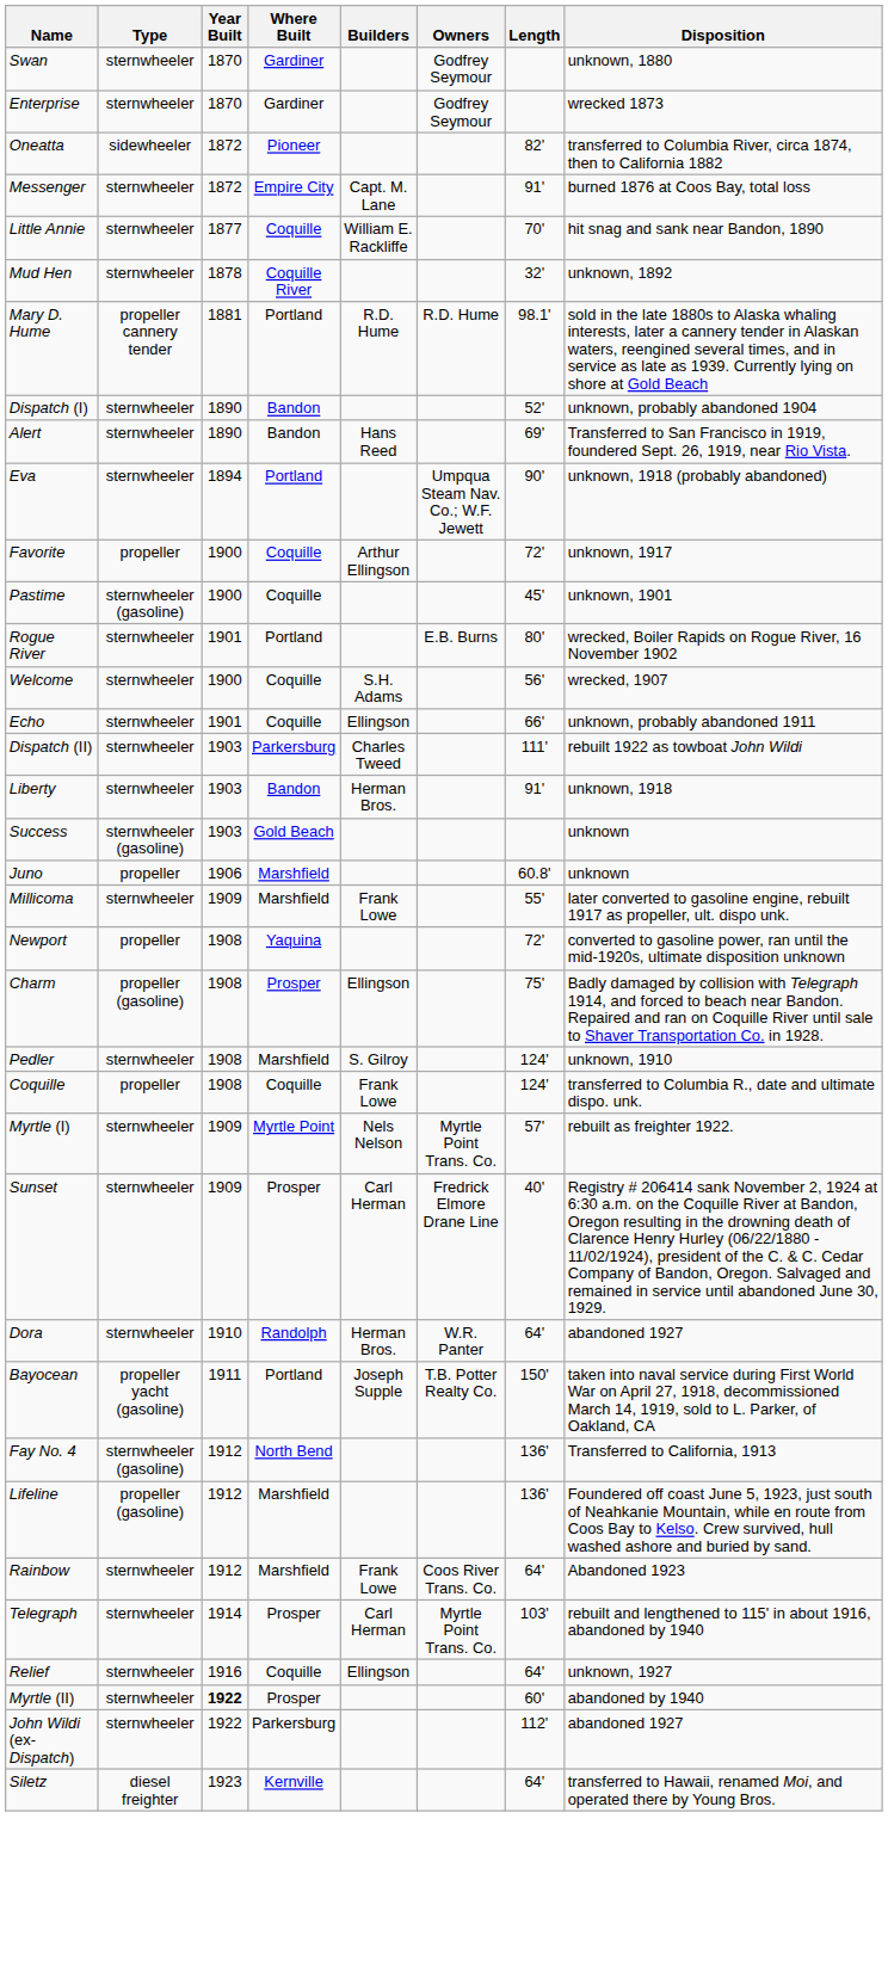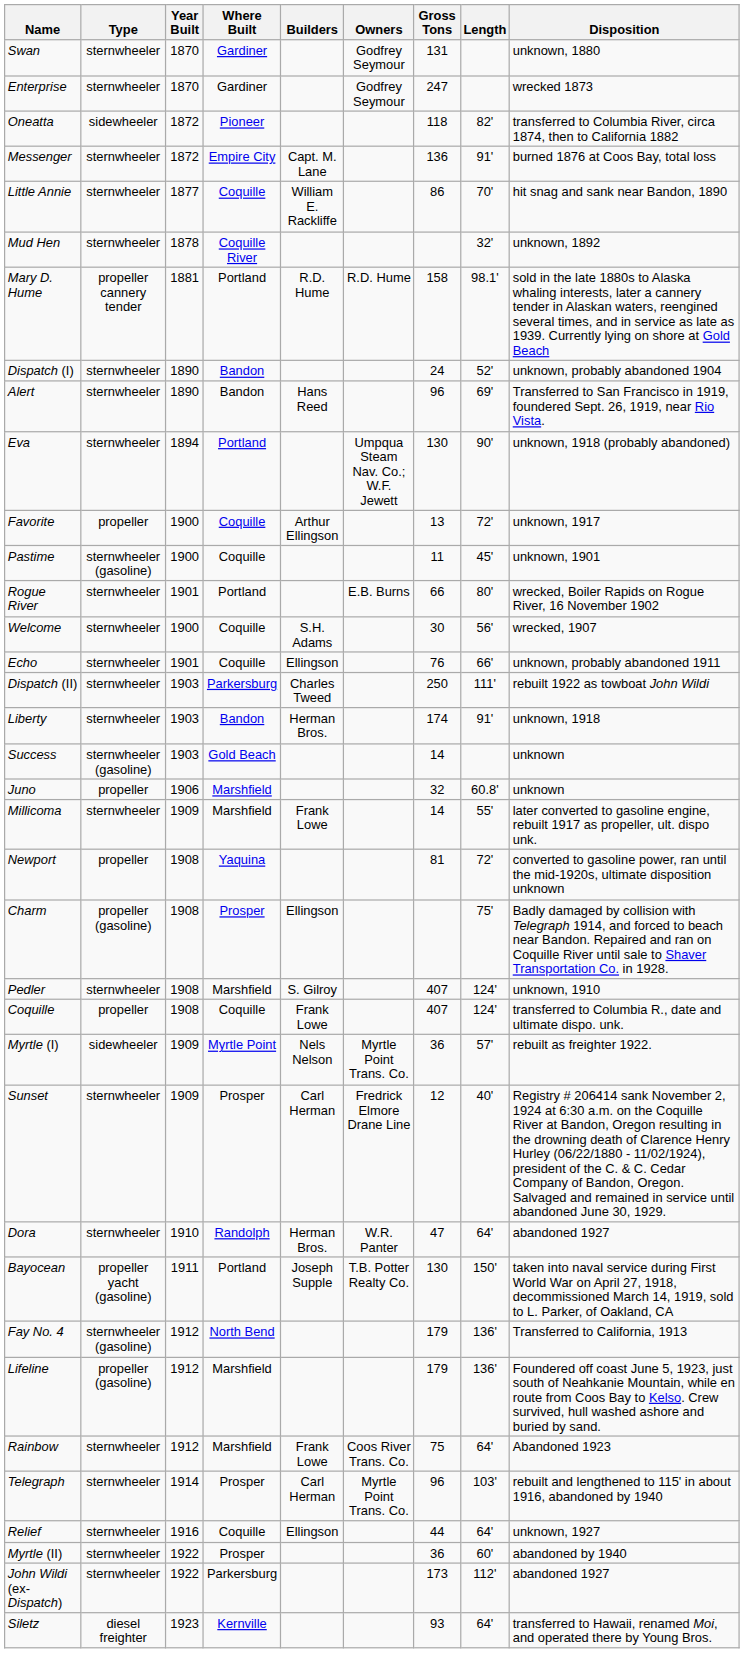+ column: Gross Tons | 131 | 247 | 118 | 136 | 86 | 158 | 24 | 96 | 130 | 13 | 11 | 66 | 30 | 76 | 250 | 174 | 14 | 32 | 14 | 81 | 407 | 407 | 36 | 12 | 47 | 130 | 179 | 179 | 75 | 96 | 44 | 36 | 173 | 93
Myrtle (I) | Type: sternwheeler -> sidewheeler
Myrtle (II) | Year Built: bold -> normal
